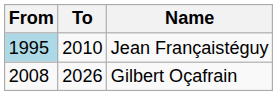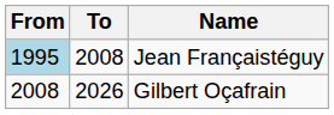Jean Françaistéguy | To: 2010 -> 2008
